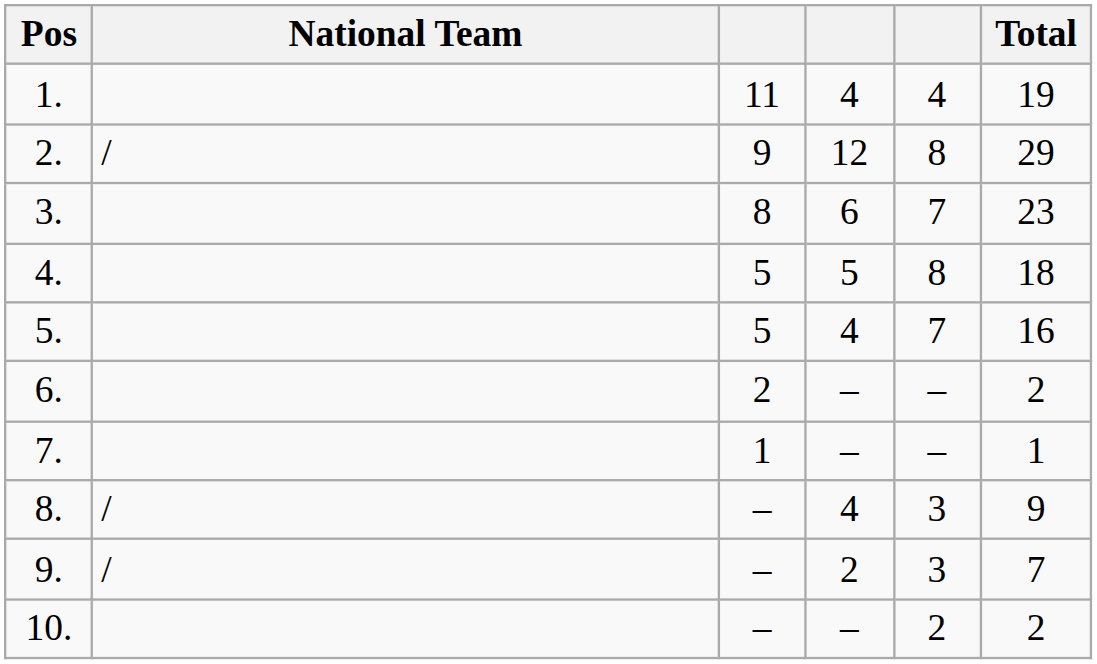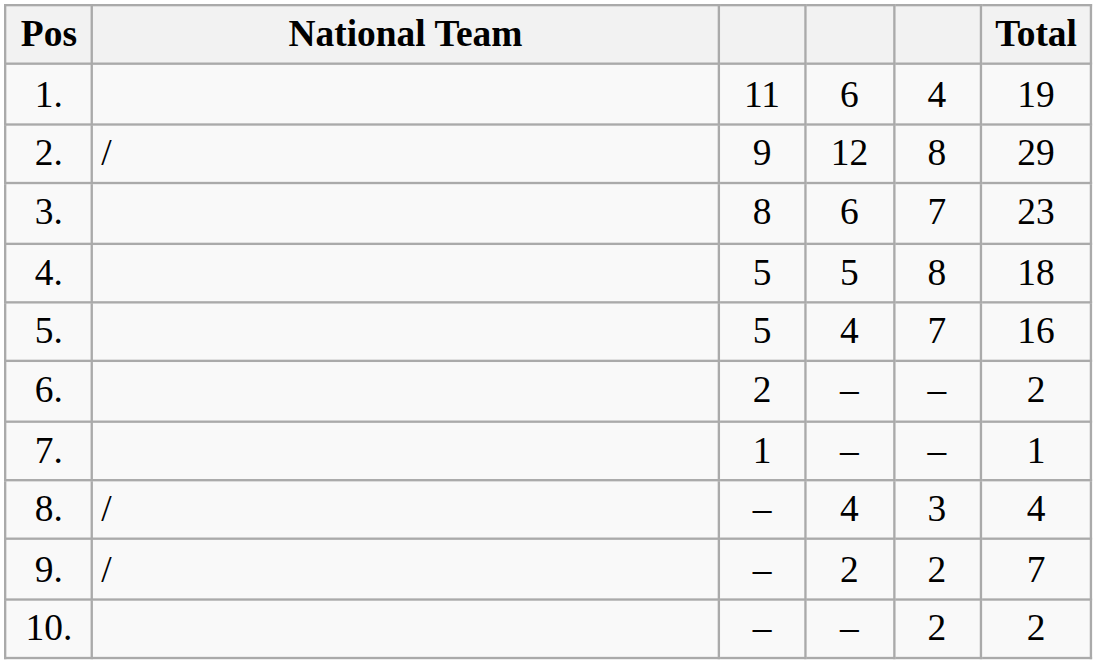1. | column 4: 4 -> 6
8. | Total: 9 -> 4
9. | column 5: 3 -> 2
